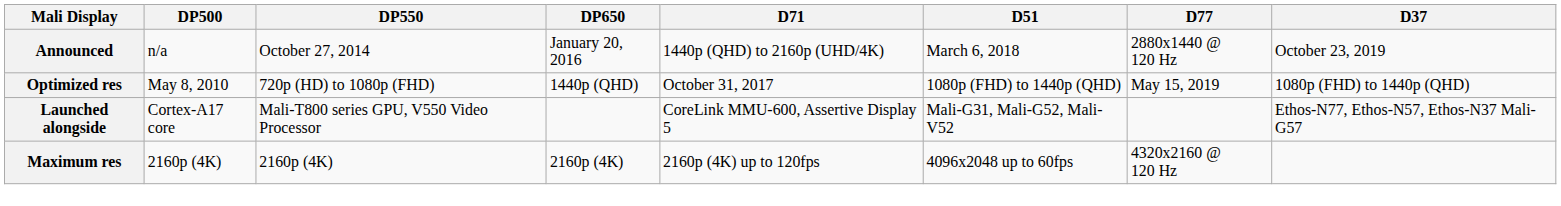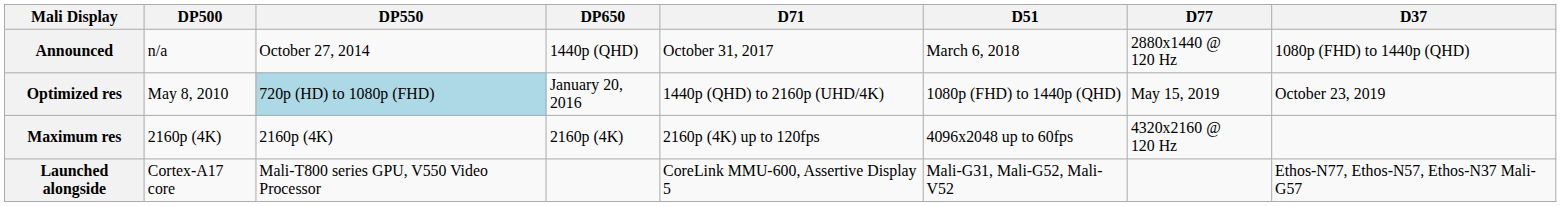Announced | DP650: January 20, 2016 -> 1440p (QHD)
Announced | D71: 1440p (QHD) to 2160p (UHD/4K) -> October 31, 2017
Announced | D37: October 23, 2019 -> 1080p (FHD) to 1440p (QHD)
Optimized res | DP550: no background -> lightblue background
Optimized res | DP650: 1440p (QHD) -> January 20, 2016
Optimized res | D71: October 31, 2017 -> 1440p (QHD) to 2160p (UHD/4K)
Optimized res | D37: 1080p (FHD) to 1440p (QHD) -> October 23, 2019
rows swapped: Maximum res <-> Launched alongside
